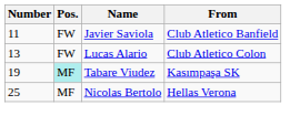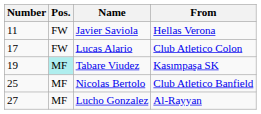Javier Saviola | From: Club Atletico Banfield -> Hellas Verona
Lucas Alario | Number: 13 -> 17
Nicolas Bertolo | From: Hellas Verona -> Club Atletico Banfield
+ row: 27 | MF | Lucho Gonzalez | Al-Rayyan
